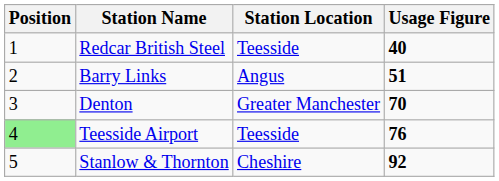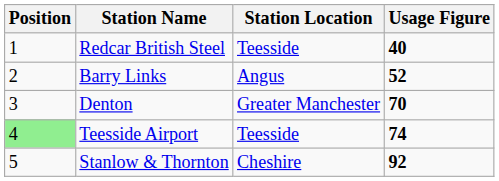Barry Links | Usage Figure: 51 -> 52
Teesside Airport | Usage Figure: 76 -> 74
